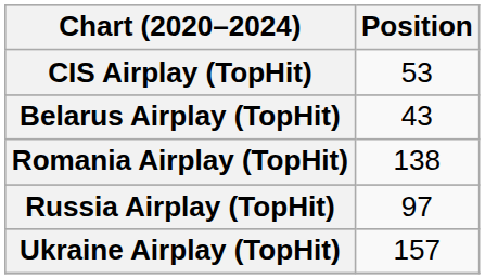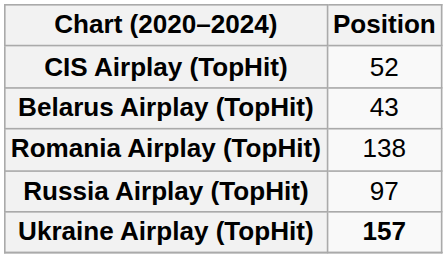CIS Airplay (TopHit) | Position: 53 -> 52
Ukraine Airplay (TopHit) | Position: normal -> bold
